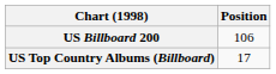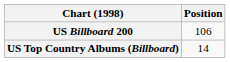US Top Country Albums (Billboard) | Position: 17 -> 14
